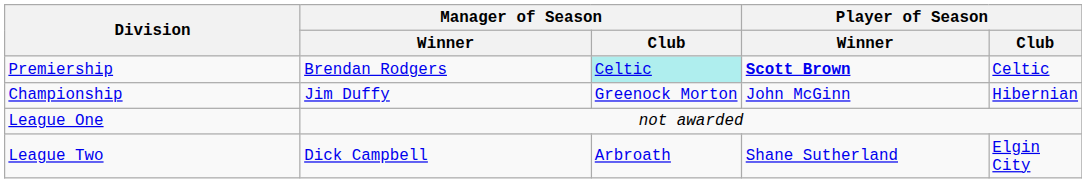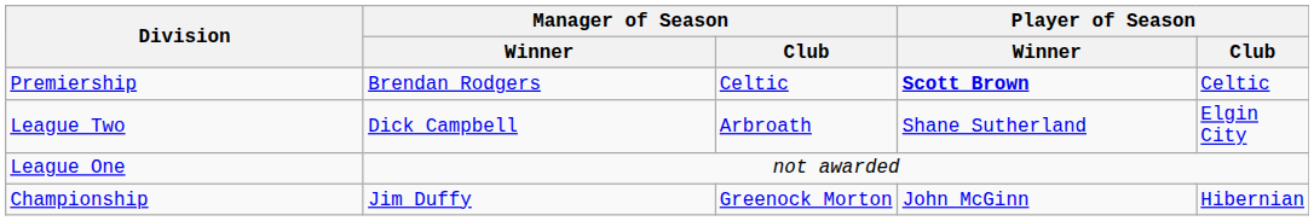Premiership | Manager of Season / Club: paleturquoise background -> no background
rows swapped: Championship <-> League Two
